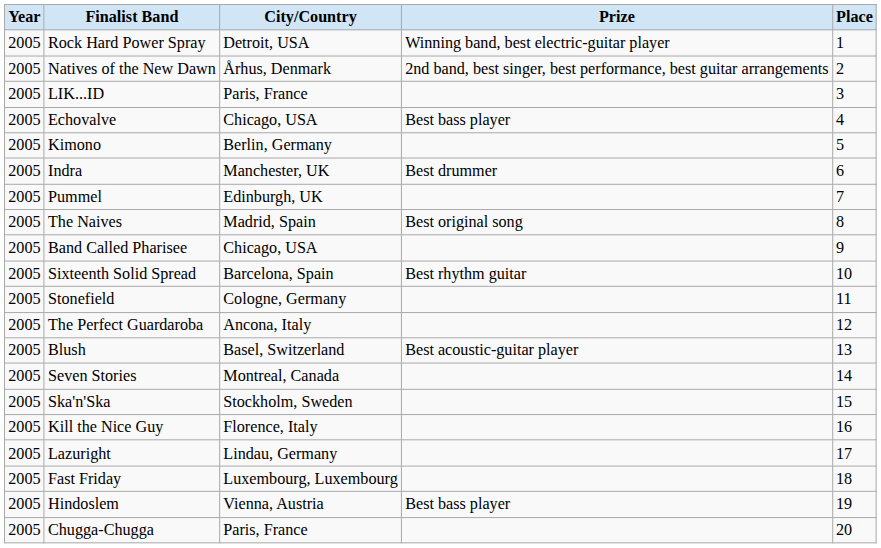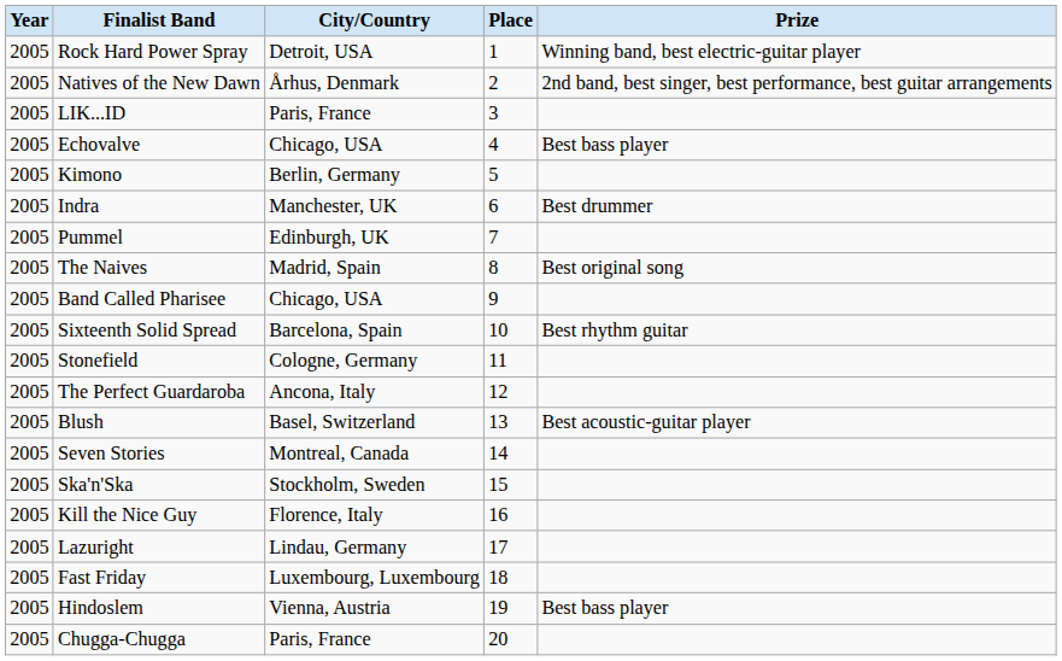columns swapped: Place <-> Prize
